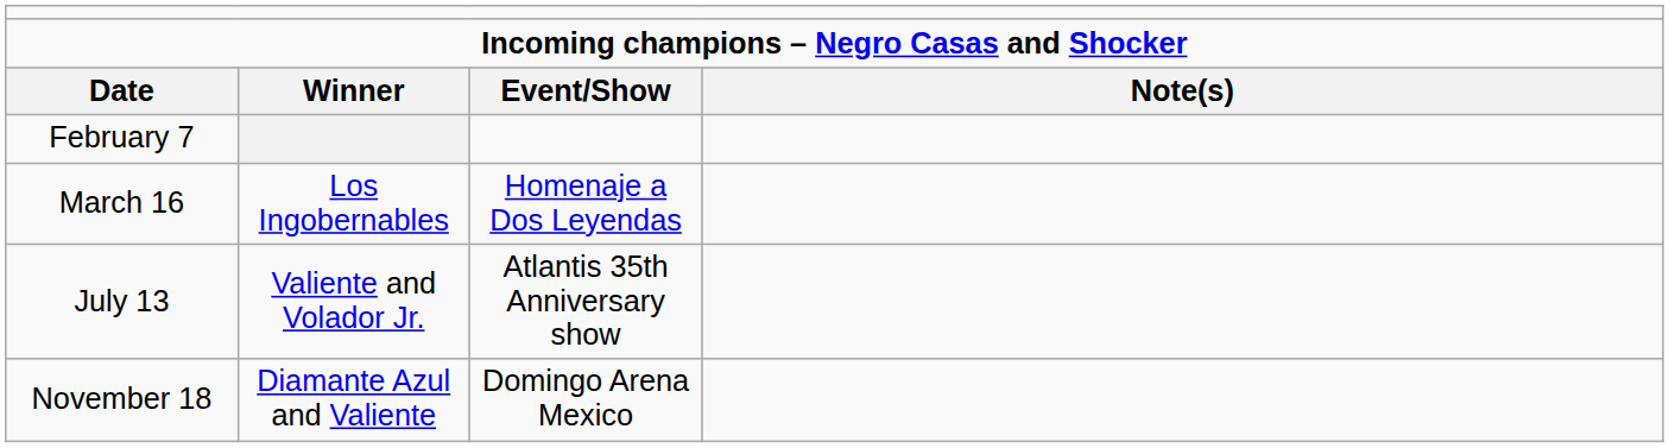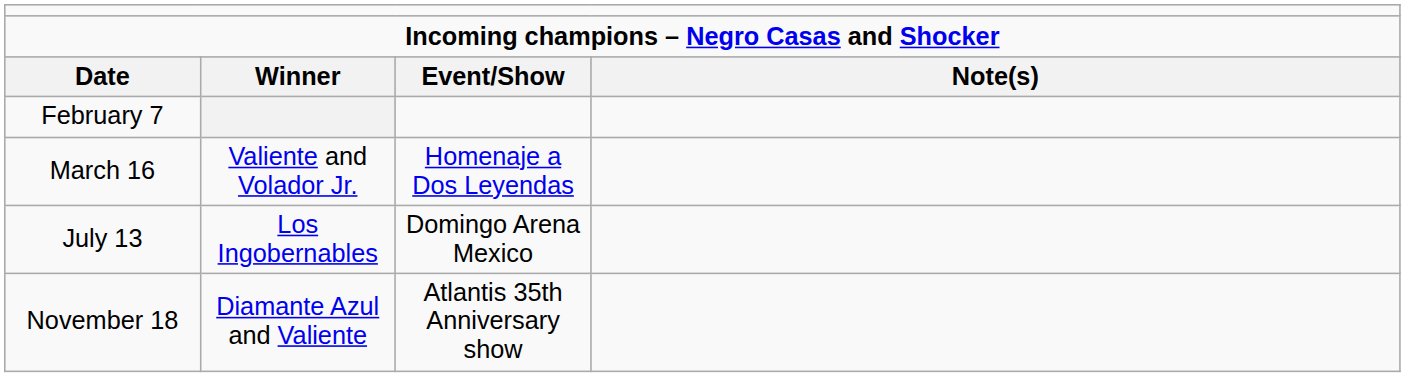March 16 | column 2: Los Ingobernables -> Valiente and Volador Jr.
July 13 | column 2: Valiente and Volador Jr. -> Los Ingobernables
July 13 | column 3: Atlantis 35th Anniversary show -> Domingo Arena Mexico
November 18 | column 3: Domingo Arena Mexico -> Atlantis 35th Anniversary show
